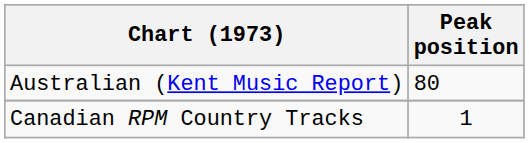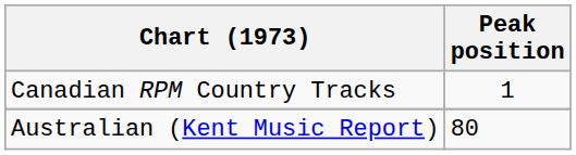rows swapped: Australian (Kent Music Report) <-> Canadian RPM Country Tracks
